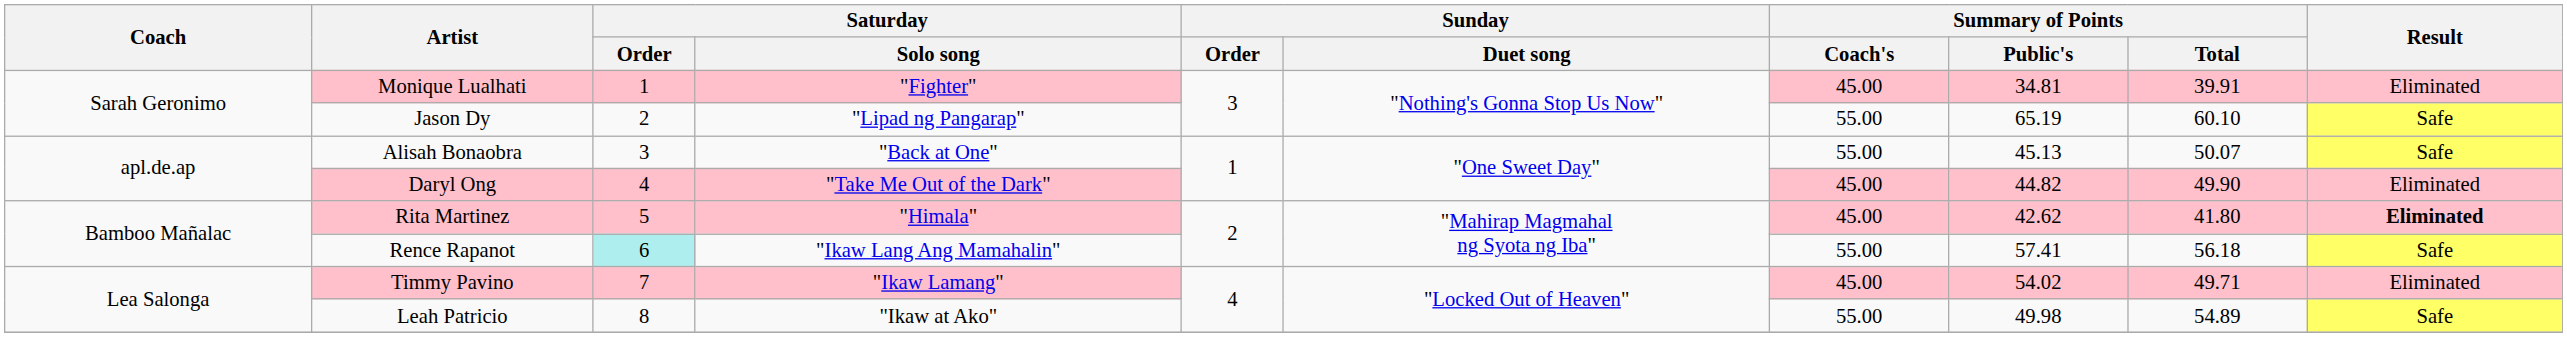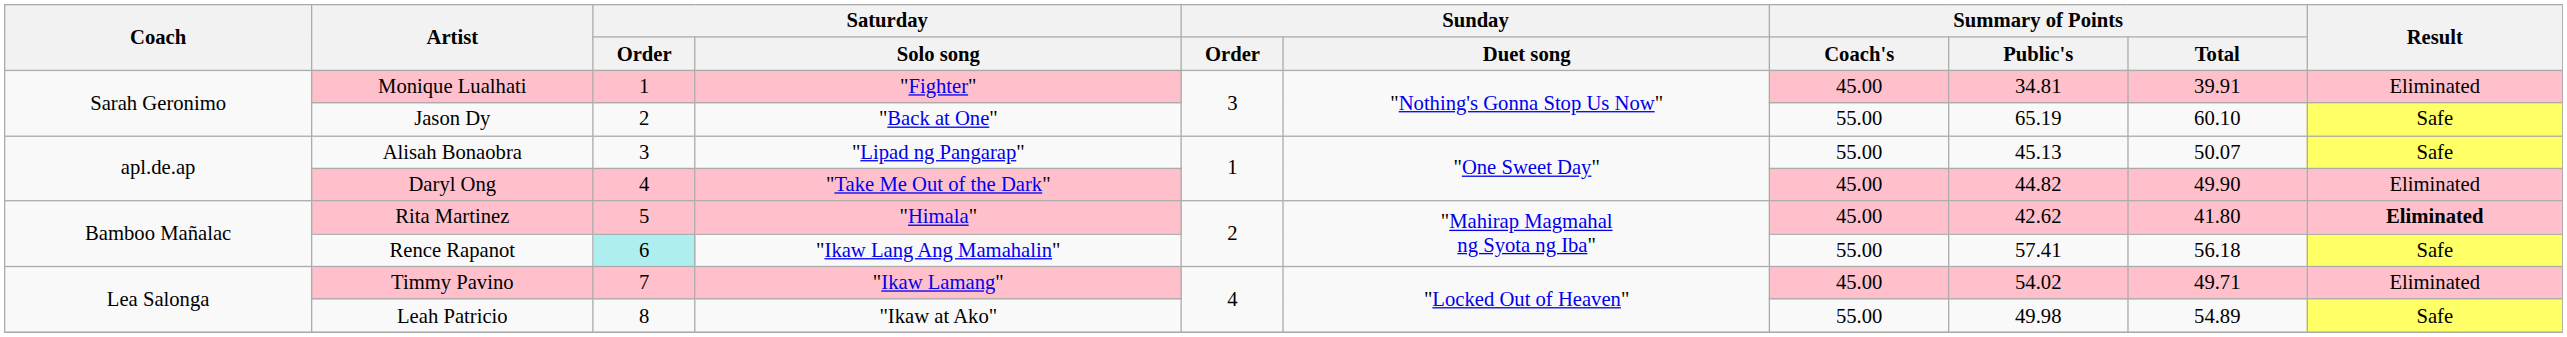Jason Dy | Saturday / Solo song: "Lipad ng Pangarap" -> "Back at One"
Alisah Bonaobra | Saturday / Solo song: "Back at One" -> "Lipad ng Pangarap"
